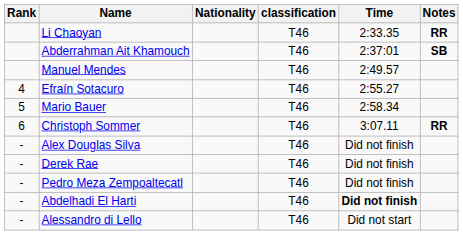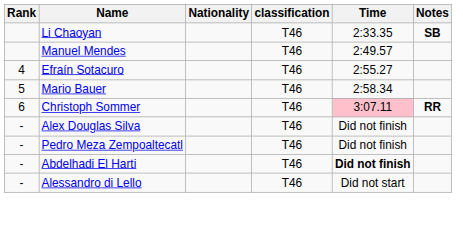Li Chaoyan | Notes: RR -> SB
- row: Abderrahman Ait Khamouch | T46 | 2:37:01 | SB
Christoph Sommer | Time: no background -> pink background
- row: - | Derek Rae | T46 | Did not finish
